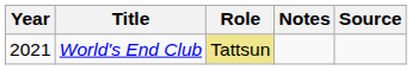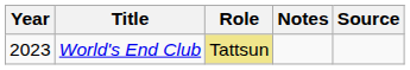World's End Club | Year: 2021 -> 2023
